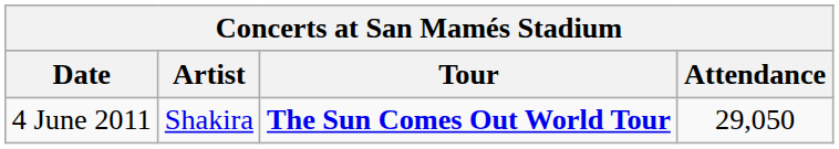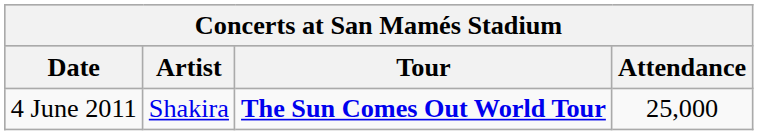4 June 2011 | Attendance: 29,050 -> 25,000
